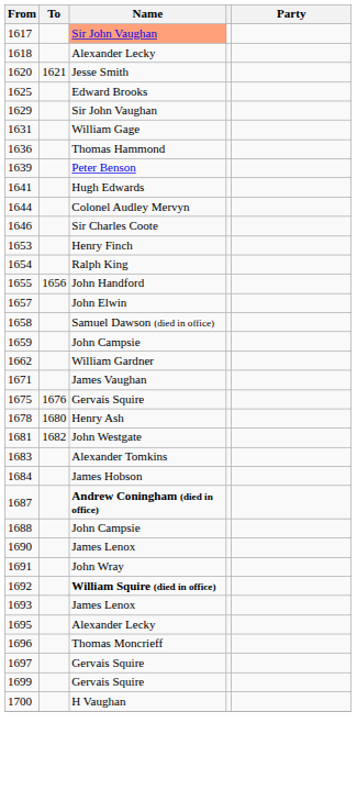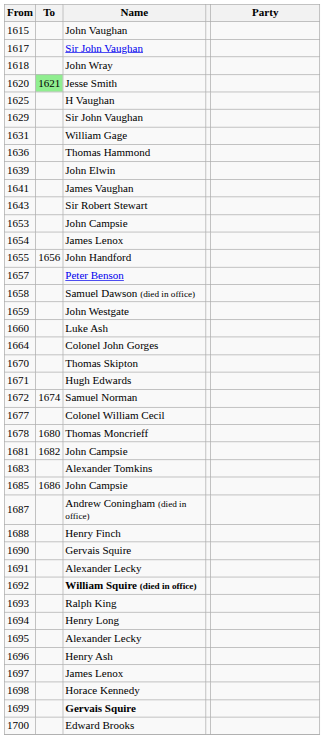+ row: 1615 | John Vaughan
1617 | Name: lightsalmon background -> no background
1618 | Name: Alexander Lecky -> John Wray
1620 | To: no background -> lightgreen background
1625 | Name: Edward Brooks -> H Vaughan
1639 | Name: Peter Benson -> John Elwin
1641 | Name: Hugh Edwards -> James Vaughan
+ row: 1643 | Sir Robert Stewart
- row: 1644 | Colonel Audley Mervyn
- row: 1646 | Sir Charles Coote
1653 | Name: Henry Finch -> John Campsie
1654 | Name: Ralph King -> James Lenox
1657 | Name: John Elwin -> Peter Benson
1659 | Name: John Campsie -> John Westgate
+ row: 1660 | Luke Ash
- row: 1662 | William Gardner
+ row: 1664 | Colonel John Gorges
+ row: 1670 | Thomas Skipton
1671 | Name: James Vaughan -> Hugh Edwards
+ row: 1672 | 1674 | Samuel Norman
- row: 1675 | 1676 | Gervais Squire
+ row: 1677 | Colonel William Cecil
1678 | Name: Henry Ash -> Thomas Moncrieff
1681 | Name: John Westgate -> John Campsie
- row: 1684 | James Hobson
+ row: 1685 | 1686 | John Campsie
1687 | Name: bold -> normal
1688 | Name: John Campsie -> Henry Finch
1690 | Name: James Lenox -> Gervais Squire
1691 | Name: John Wray -> Alexander Lecky
1693 | Name: James Lenox -> Ralph King
+ row: 1694 | Henry Long
1696 | Name: Thomas Moncrieff -> Henry Ash
1697 | Name: Gervais Squire -> James Lenox
+ row: 1698 | Horace Kennedy
1699 | Name: normal -> bold
1700 | Name: H Vaughan -> Edward Brooks
